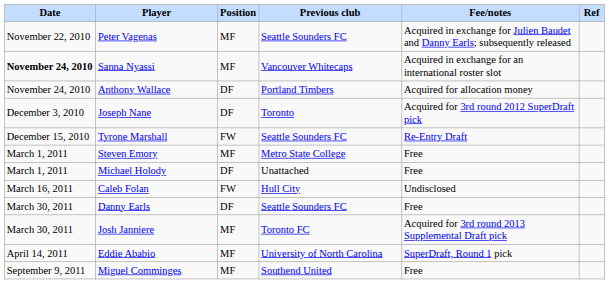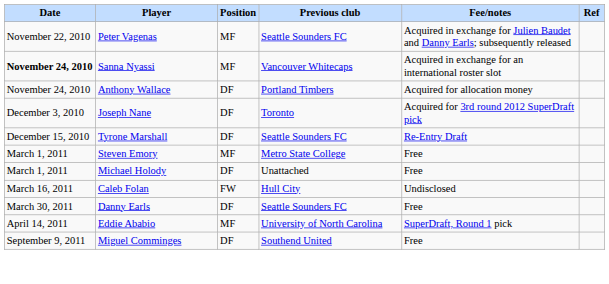Tyrone Marshall | Position: FW -> DF
- row: March 30, 2011 | Josh Janniere | MF | Toronto FC | Acquired for 3rd round 2013 Supplemental Draft pick
Miguel Comminges | Position: MF -> DF
